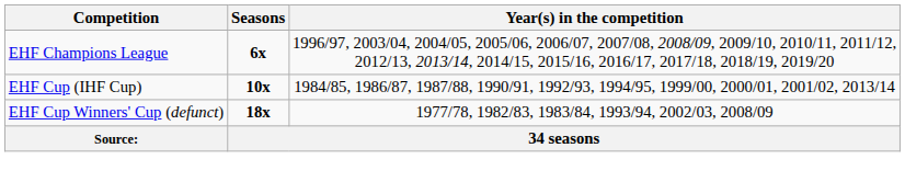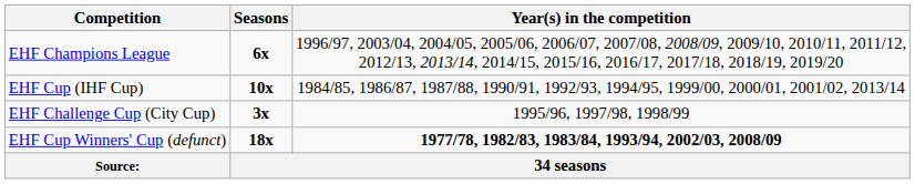+ row: EHF Challenge Cup (City Cup) | 3x | 1995/96, 1997/98, 1998/99
EHF Cup Winners' Cup (defunct) | Year(s) in the competition: normal -> bold
